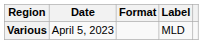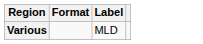- column: Date | April 5, 2023
